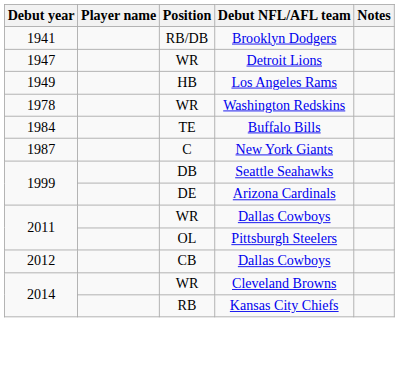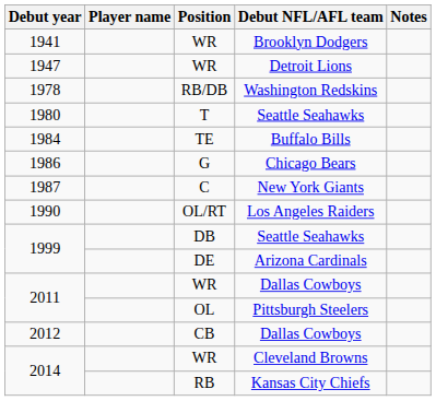Brooklyn Dodgers | Position: RB/DB -> WR
- row: 1949 | HB | Los Angeles Rams
Washington Redskins | Position: WR -> RB/DB
+ row: 1980 | T | Seattle Seahawks
+ row: 1986 | G | Chicago Bears
+ row: 1990 | OL/RT | Los Angeles Raiders
